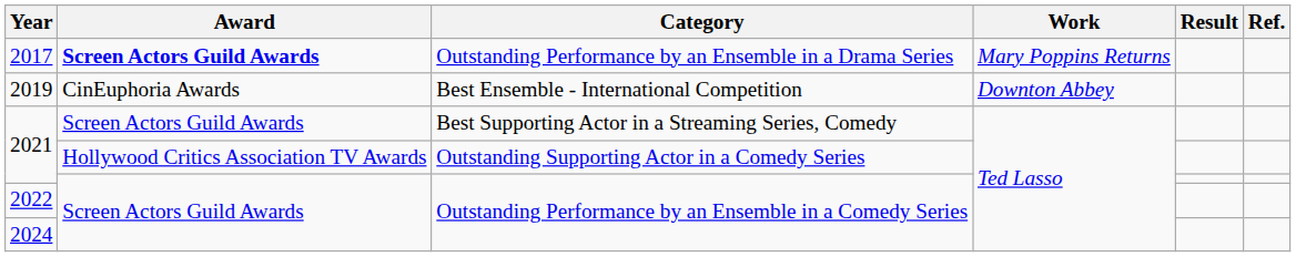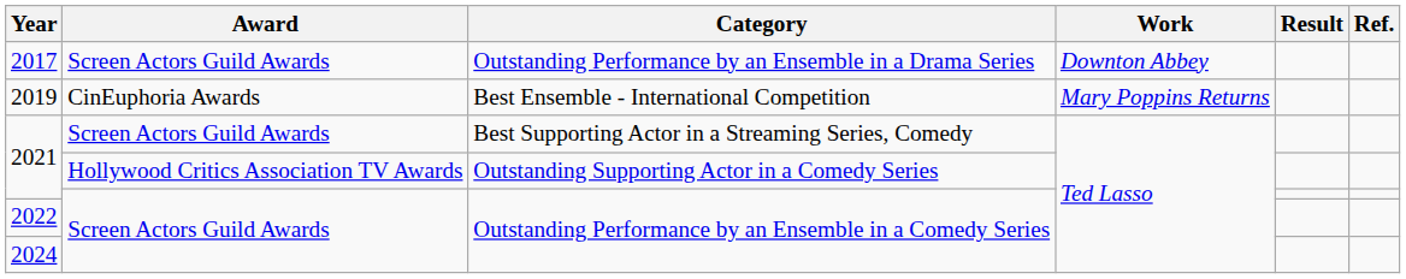2017 | Award: bold -> normal
2017 | Work: Mary Poppins Returns -> Downton Abbey
2019 | Work: Downton Abbey -> Mary Poppins Returns
